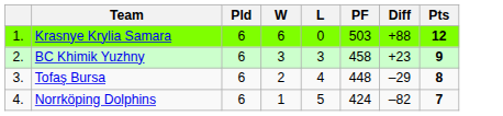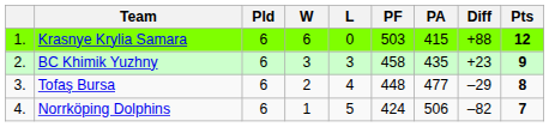+ column: PA | 415 | 435 | 477 | 506
